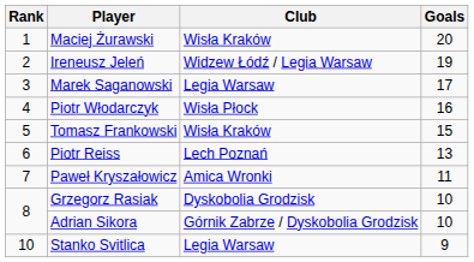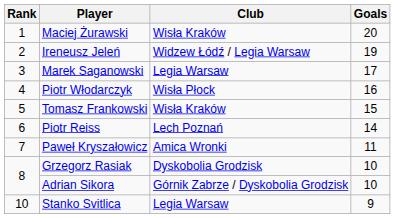Piotr Reiss | Goals: 13 -> 14
